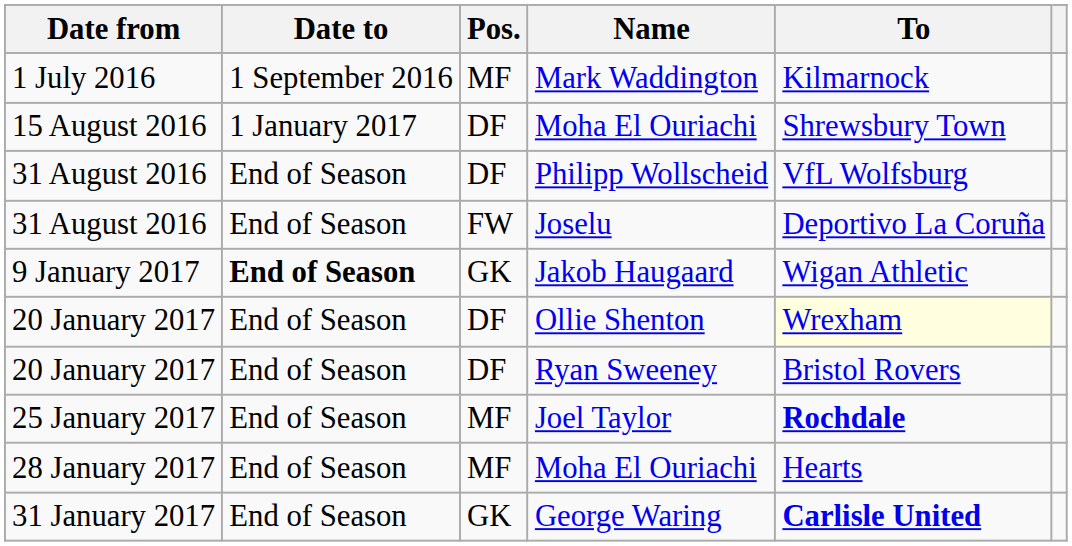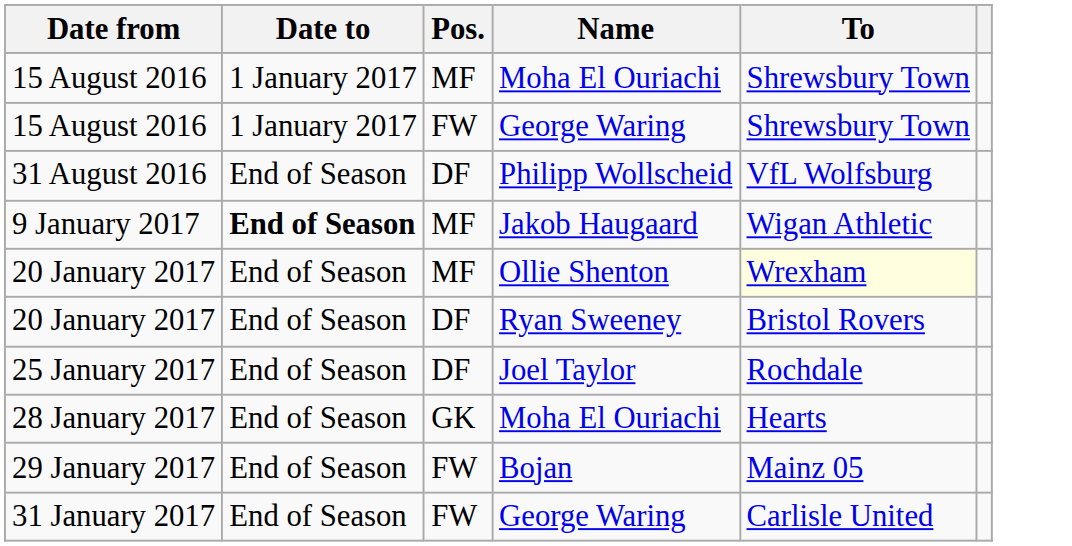- row: 1 July 2016 | 1 September 2016 | MF | Mark Waddington | Kilmarnock
15 August 2016 / Moha El Ouriachi | Pos.: DF -> MF
+ row: 15 August 2016 | 1 January 2017 | FW | George Waring | Shrewsbury Town
- row: 31 August 2016 | End of Season | FW | Joselu | Deportivo La Coruña
Jakob Haugaard | Pos.: GK -> MF
Ollie Shenton | Pos.: DF -> MF
Joel Taylor | Pos.: MF -> DF
Joel Taylor | To: bold -> normal
28 January 2017 / Moha El Ouriachi | Pos.: MF -> GK
+ row: 29 January 2017 | End of Season | FW | Bojan | Mainz 05
31 January 2017 / George Waring | Pos.: GK -> FW
31 January 2017 / George Waring | To: bold -> normal
